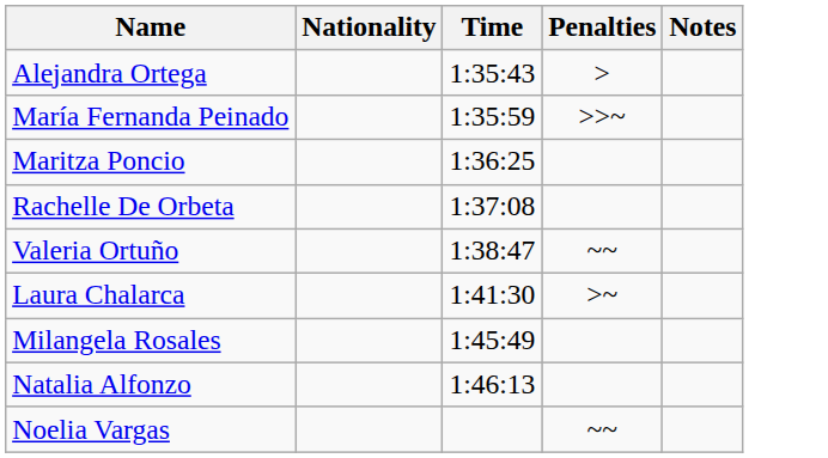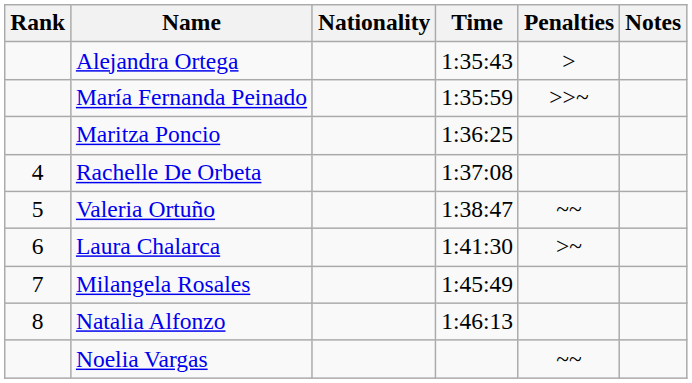+ column: Rank | 4 | 5 | 6 | 7 | 8
